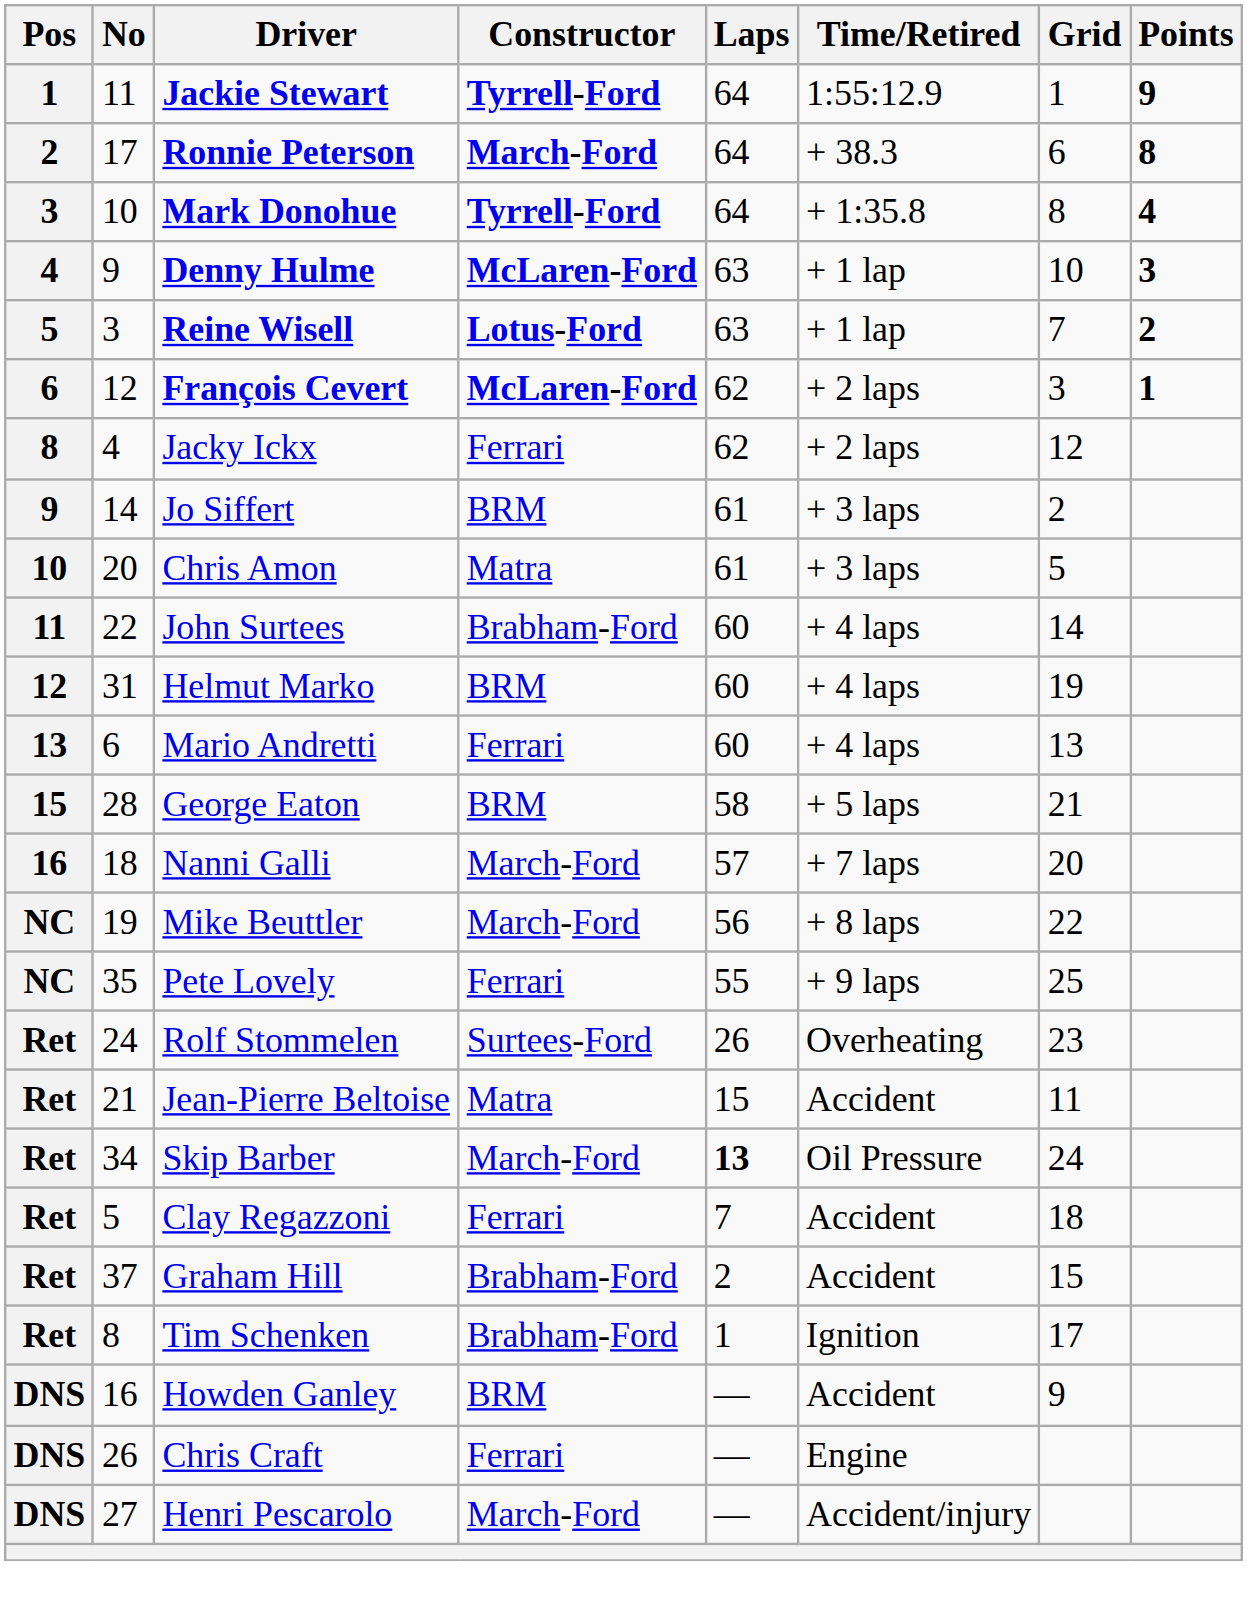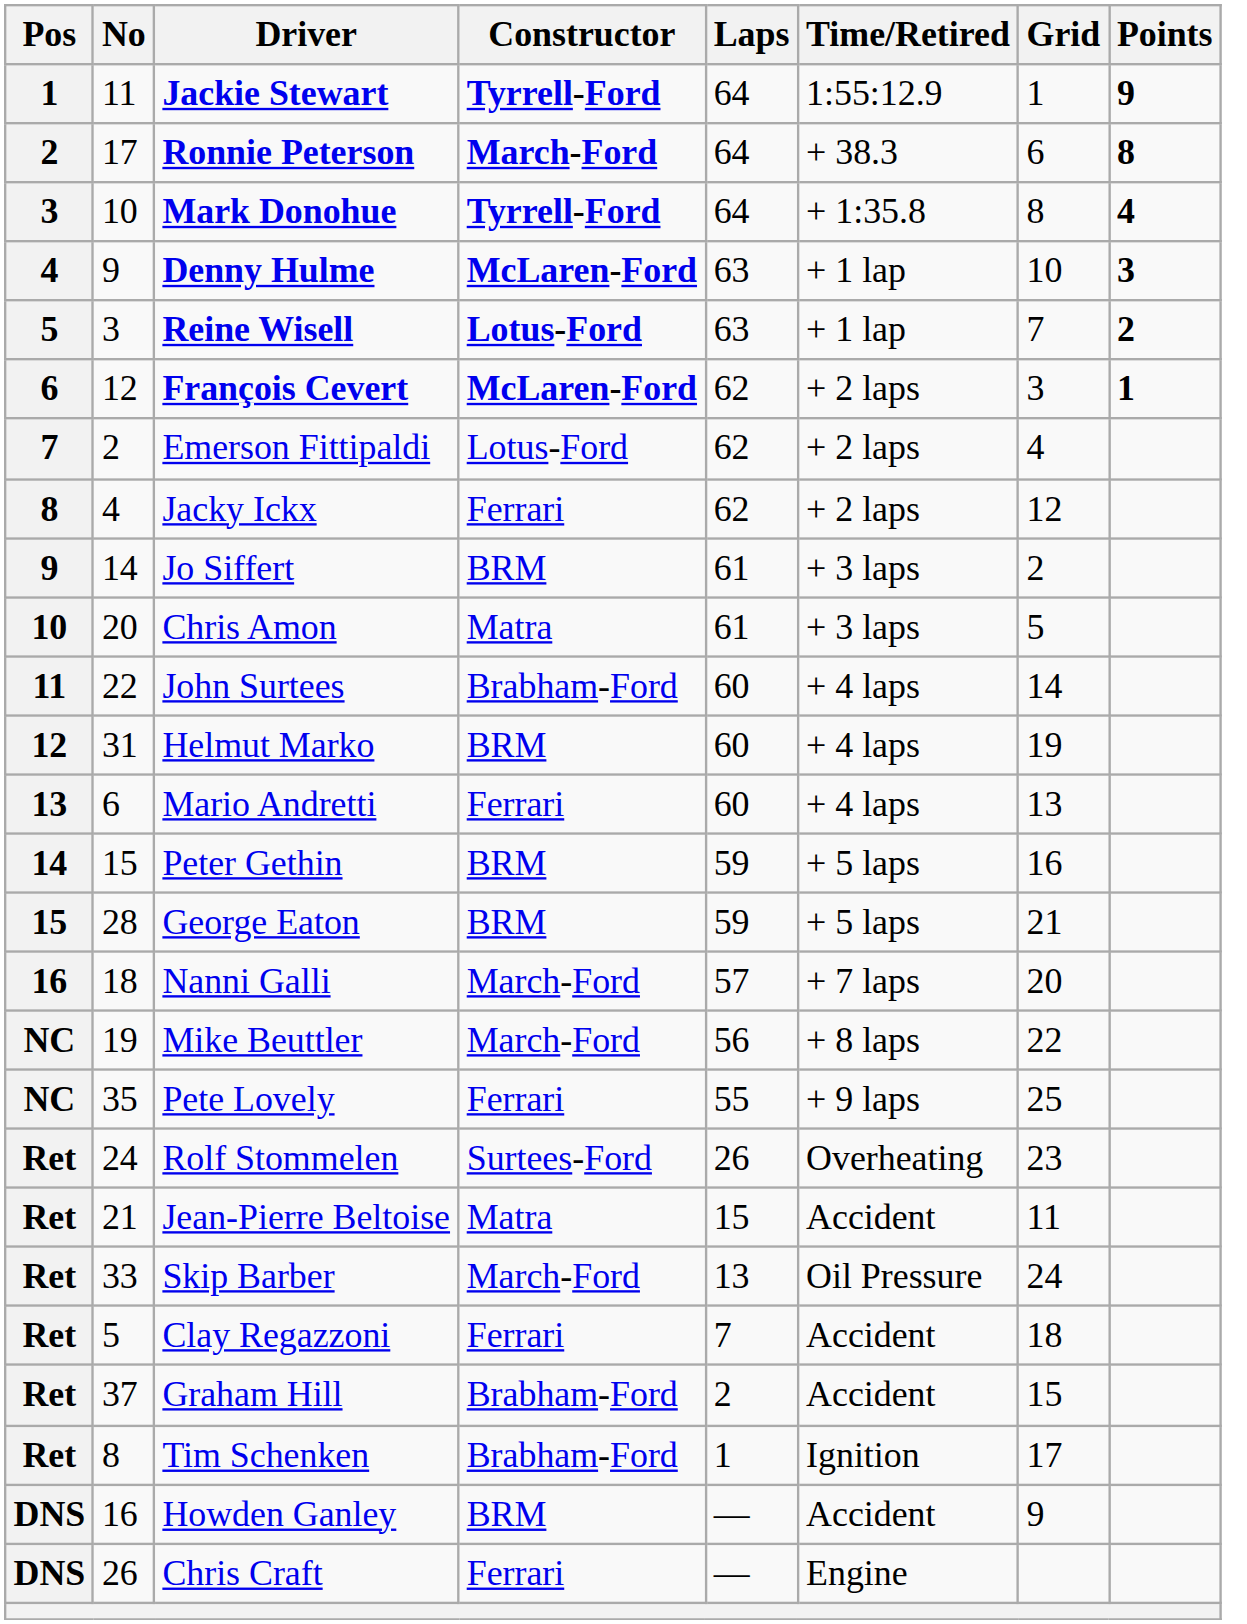+ row: 7 | 2 | Emerson Fittipaldi | Lotus-Ford | 62 | + 2 laps | 4
+ row: 14 | 15 | Peter Gethin | BRM | 59 | + 5 laps | 16
George Eaton | Laps: 58 -> 59
Skip Barber | No: 34 -> 33
Skip Barber | Laps: bold -> normal
- row: DNS | 27 | Henri Pescarolo | March-Ford | — | Accident/injury
